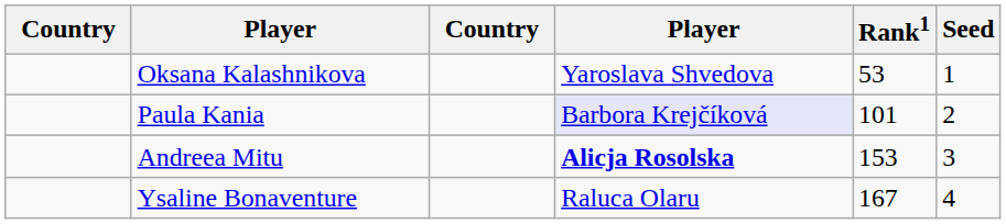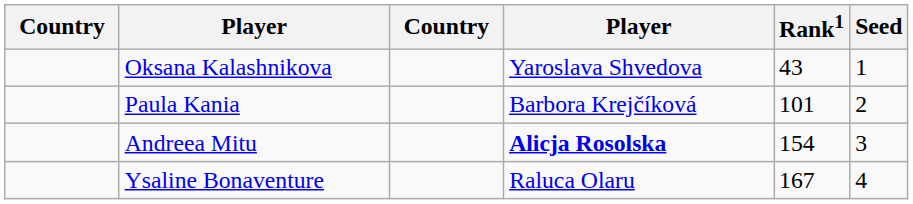Oksana Kalashnikova | Rank1: 53 -> 43
Paula Kania | column 4: lavender background -> no background
Andreea Mitu | Rank1: 153 -> 154
